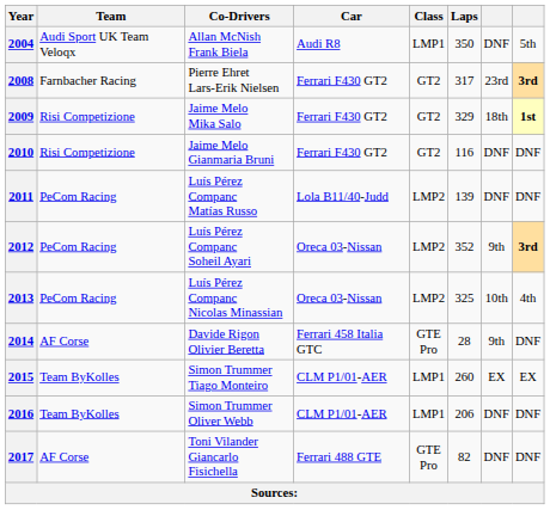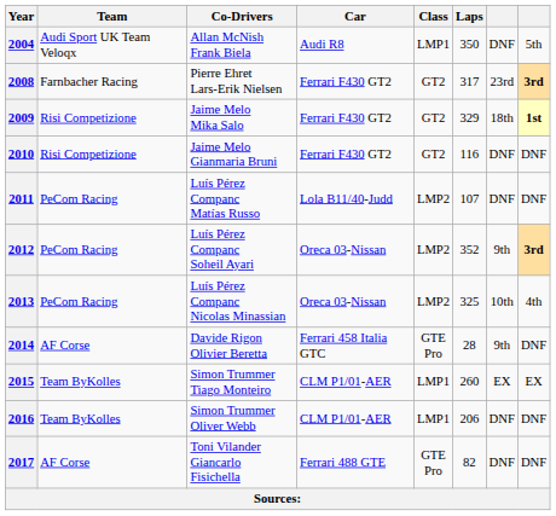2011 | Laps: 139 -> 107
